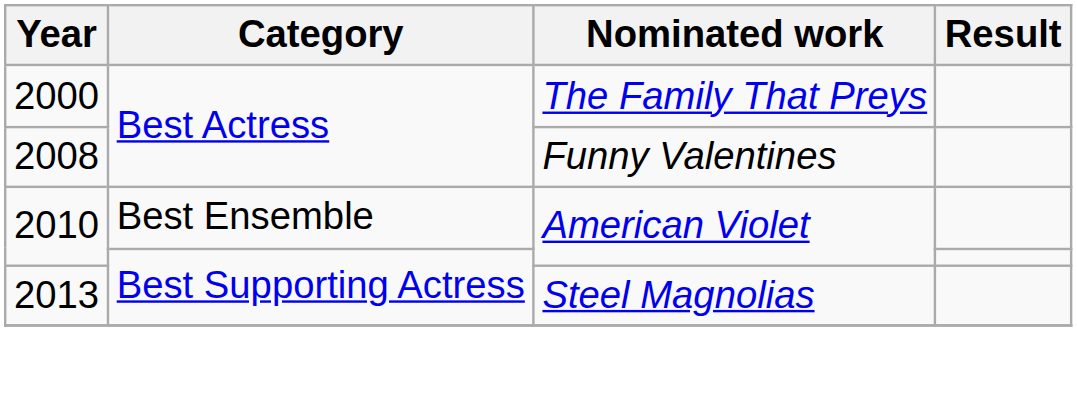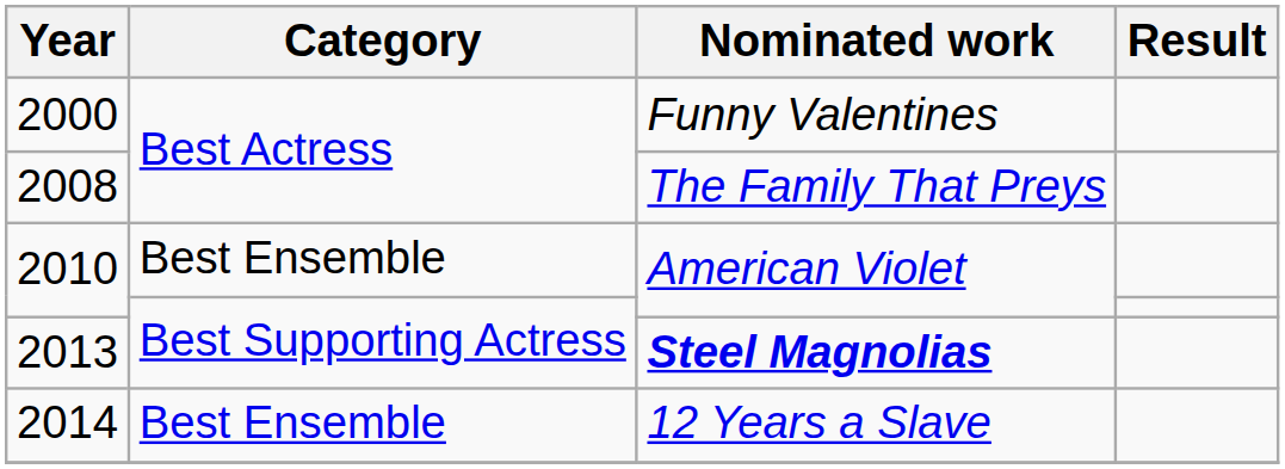2000 | Nominated work: The Family That Preys -> Funny Valentines
2008 | Nominated work: Funny Valentines -> The Family That Preys
2013 | Nominated work: normal -> bold
+ row: 2014 | Best Ensemble | 12 Years a Slave
